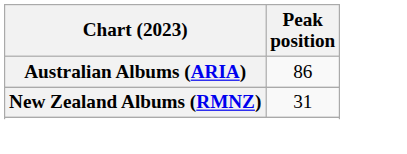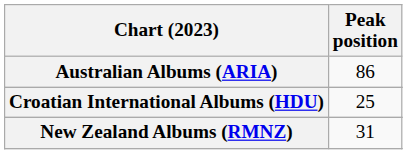+ row: Croatian International Albums (HDU) | 25
